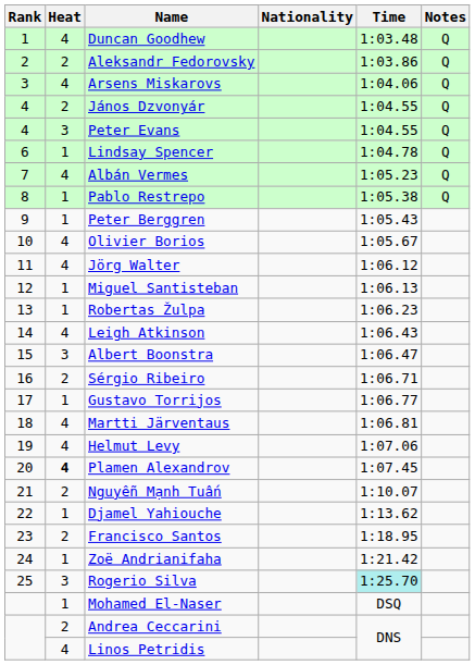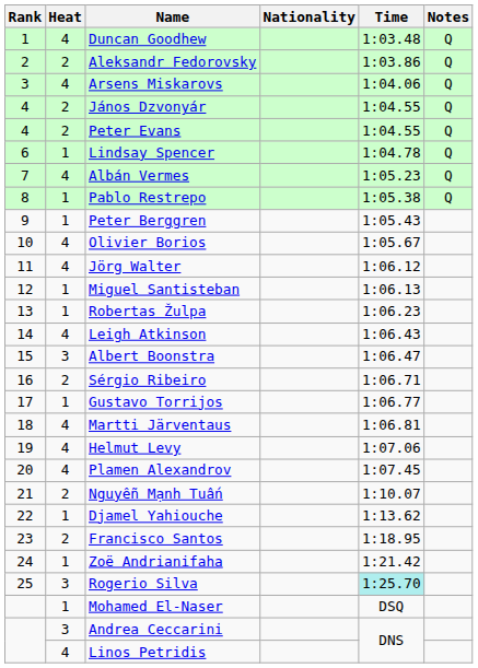Peter Evans | Heat: 3 -> 2
Plamen Alexandrov | Heat: bold -> normal
Andrea Ceccarini | Heat: 2 -> 3
